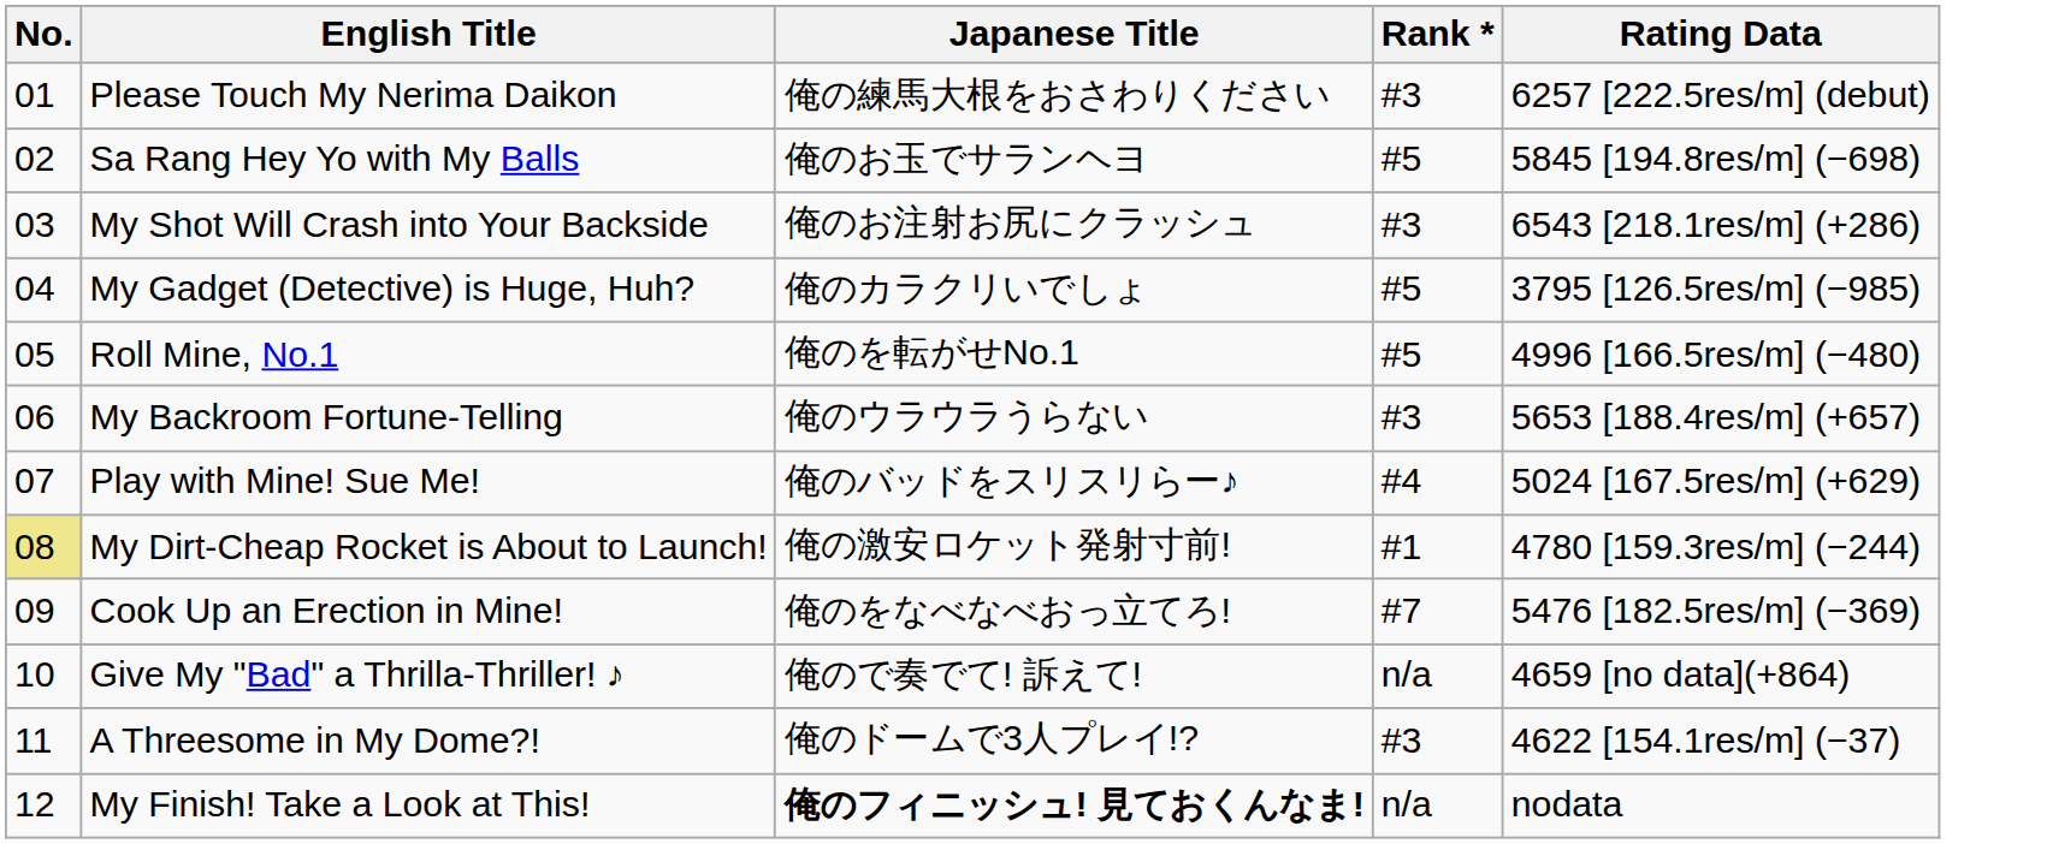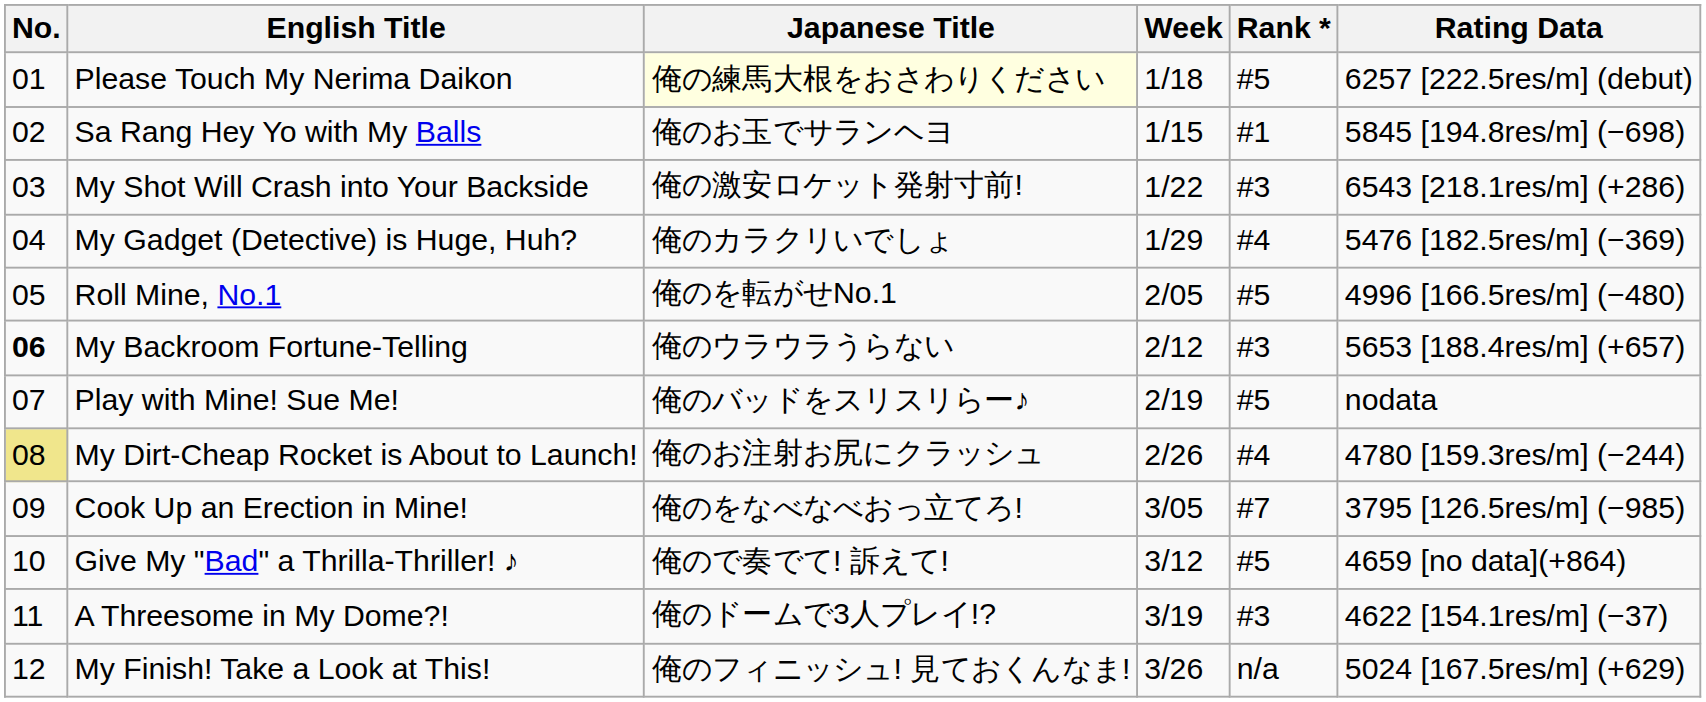+ column: Week | 1/18 | 1/15 | 1/22 | 1/29 | 2/05 | 2/12 | 2/19 | 2/26 | 3/05 | 3/12 | 3/19 | 3/26
Please Touch My Nerima Daikon | Japanese Title: no background -> lightyellow background
Please Touch My Nerima Daikon | Rank *: #3 -> #5
Sa Rang Hey Yo with My Balls | Rank *: #5 -> #1
My Shot Will Crash into Your Backside | Japanese Title: 俺のお注射お尻にクラッシュ -> 俺の激安ロケット発射寸前!
My Gadget (Detective) is Huge, Huh? | Rank *: #5 -> #4
My Gadget (Detective) is Huge, Huh? | Rating Data: 3795 [126.5res/m] (−985) -> 5476 [182.5res/m] (−369)
My Backroom Fortune-Telling | No.: normal -> bold
Play with Mine! Sue Me! | Rank *: #4 -> #5
Play with Mine! Sue Me! | Rating Data: 5024 [167.5res/m] (+629) -> nodata
My Dirt-Cheap Rocket is About to Launch! | Japanese Title: 俺の激安ロケット発射寸前! -> 俺のお注射お尻にクラッシュ
My Dirt-Cheap Rocket is About to Launch! | Rank *: #1 -> #4
Cook Up an Erection in Mine! | Rating Data: 5476 [182.5res/m] (−369) -> 3795 [126.5res/m] (−985)
Give My "Bad" a Thrilla-Thriller! ♪ | Rank *: n/a -> #5
My Finish! Take a Look at This! | Japanese Title: bold -> normal
My Finish! Take a Look at This! | Rating Data: nodata -> 5024 [167.5res/m] (+629)
